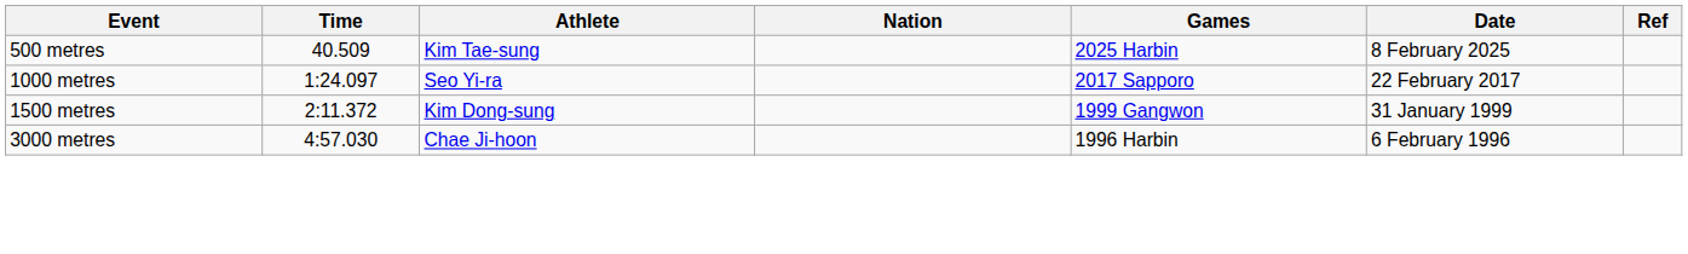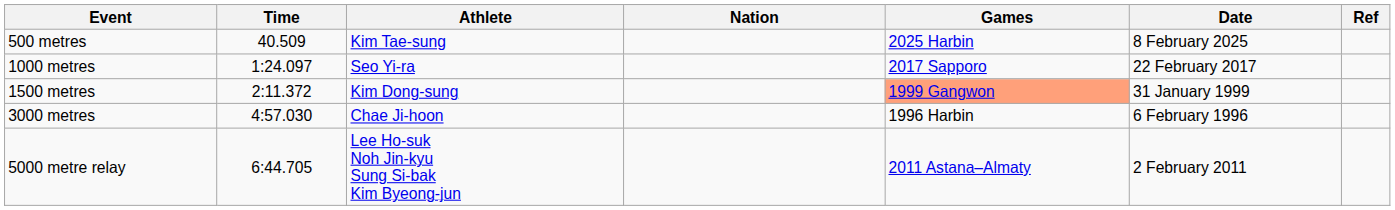1500 metres | Games: no background -> lightsalmon background
+ row: 5000 metre relay | 6:44.705 | Lee Ho-suk Noh Jin-kyu Sung Si-bak Kim Byeong-jun | 2011 Astana–Almaty | 2 February 2011
